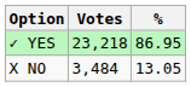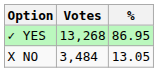✓ YES | Votes: 23,218 -> 13,268
